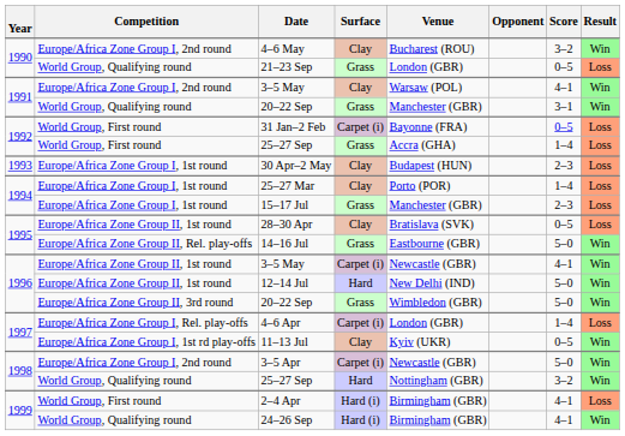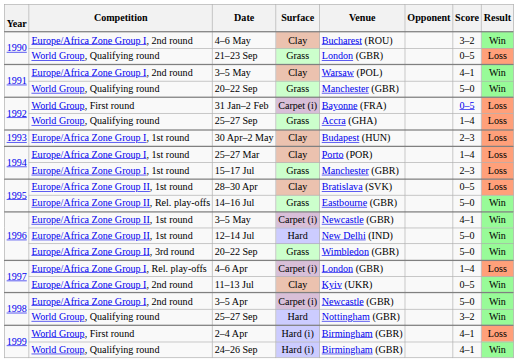1991 / 20–22 Sep | Score: 3–1 -> 5–0
1992 / 25–27 Sep | Competition: World Group, First round -> World Group, Qualifying round
11–13 Jul | Competition: Europe/Africa Zone Group I, 1st rd play-offs -> Europe/Africa Zone Group I, 2nd round
